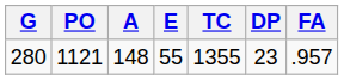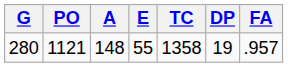280 | TC: 1355 -> 1358
280 | DP: 23 -> 19
